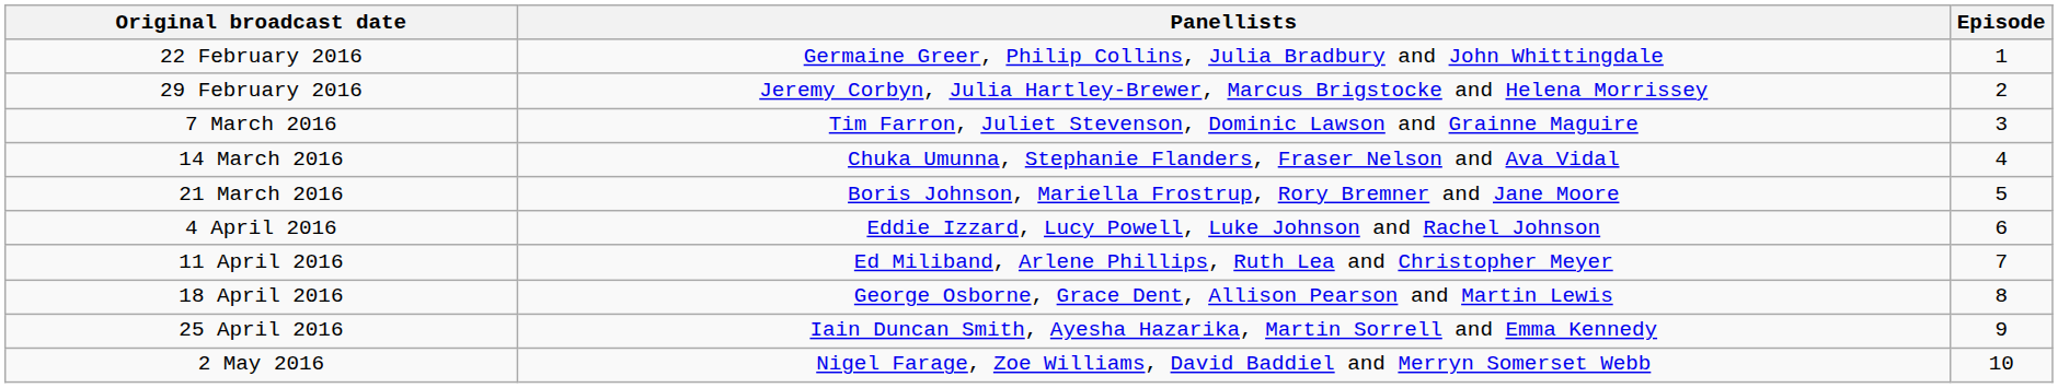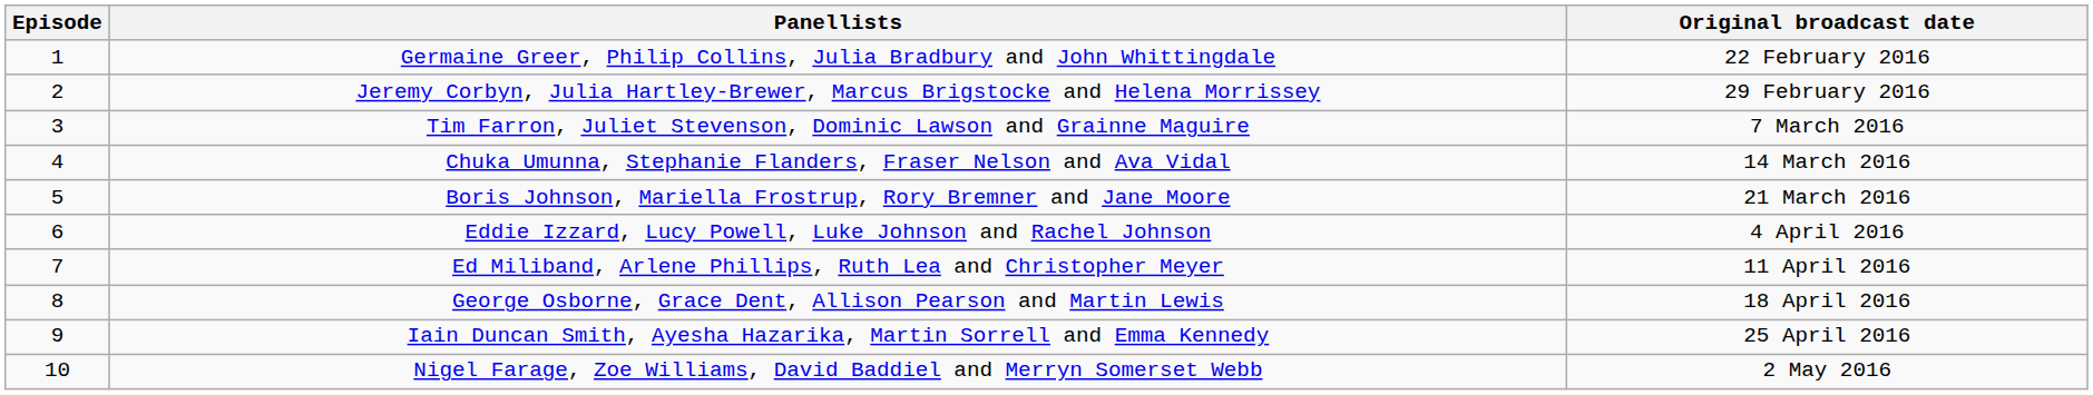columns swapped: Episode <-> Original broadcast date
